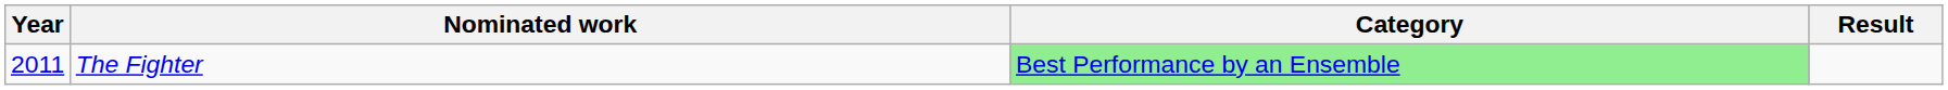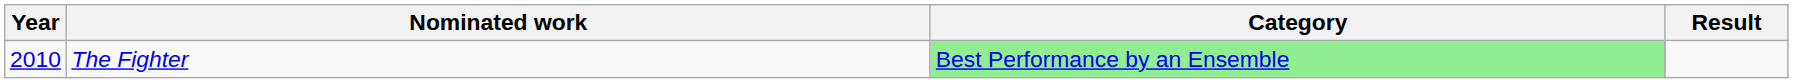The Fighter | Year: 2011 -> 2010
